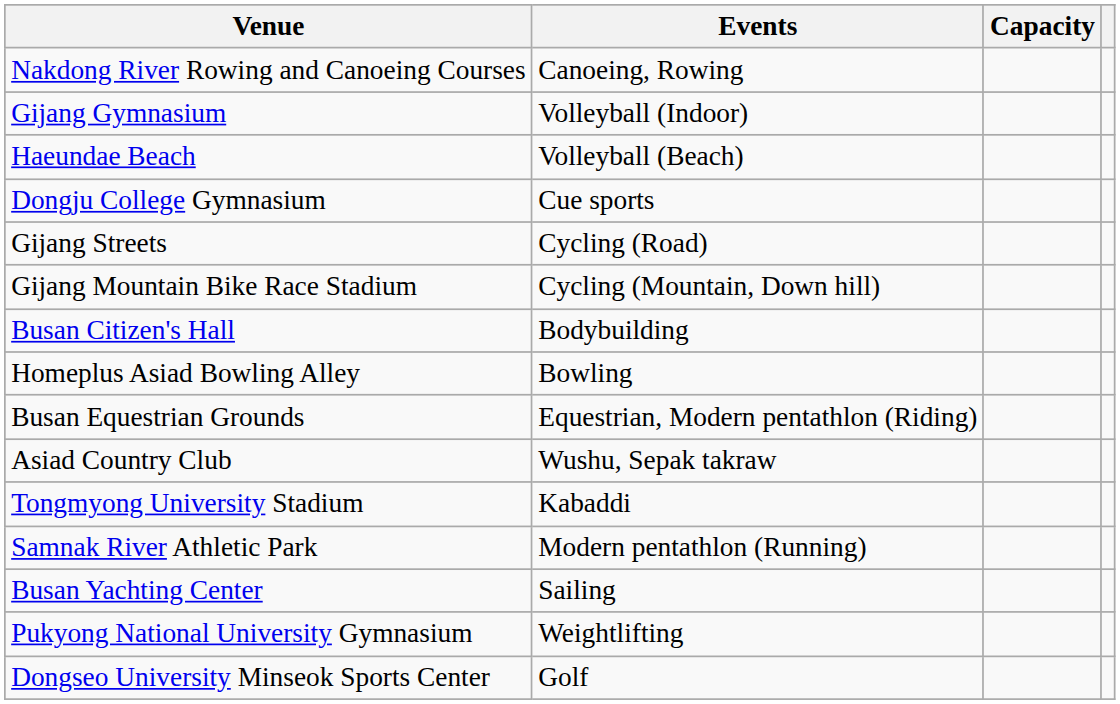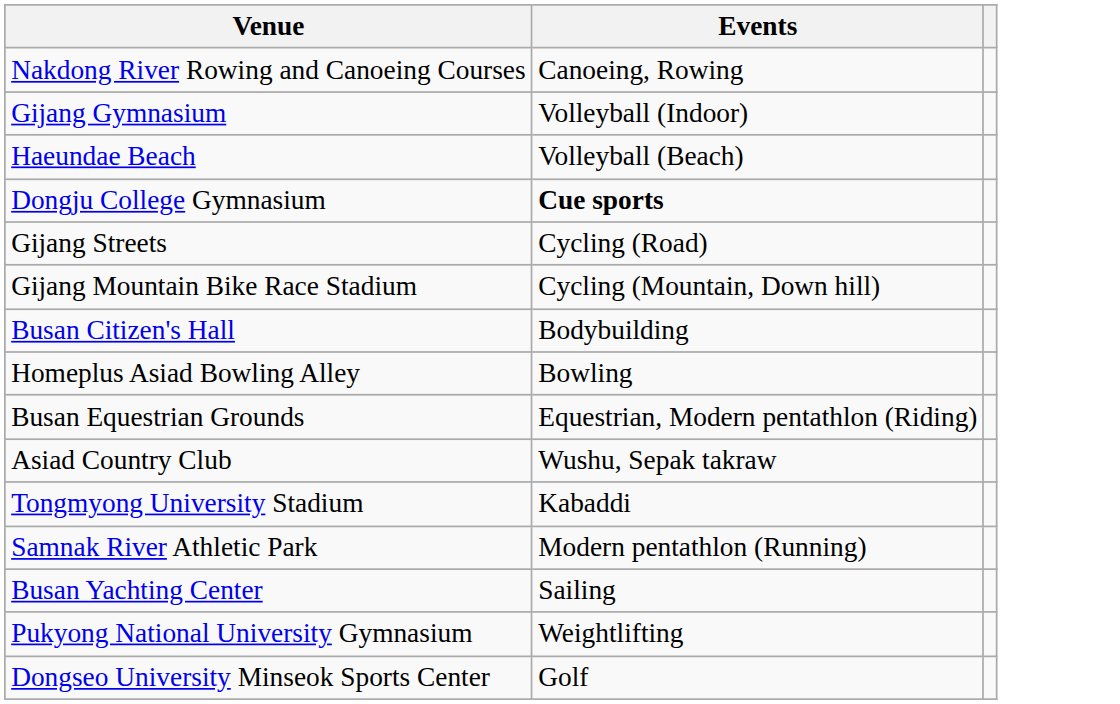- column: Capacity
Dongju College Gymnasium | Events: normal -> bold
